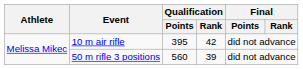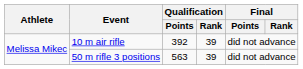10 m air rifle | Qualification / Points: 395 -> 392
10 m air rifle | Qualification / Rank: 42 -> 39
50 m rifle 3 positions | Qualification / Points: 560 -> 563
